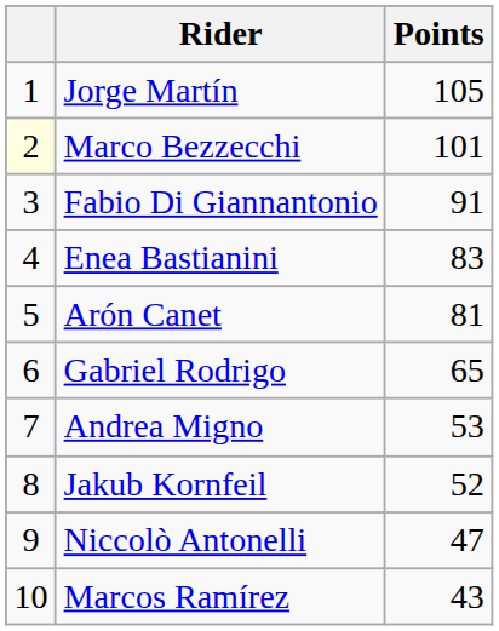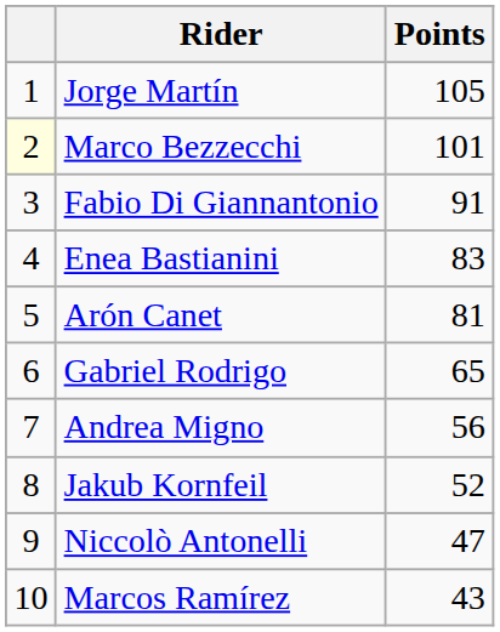Andrea Migno | Points: 53 -> 56
